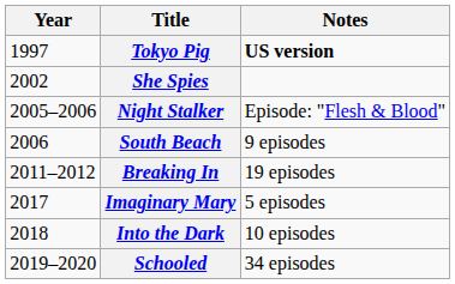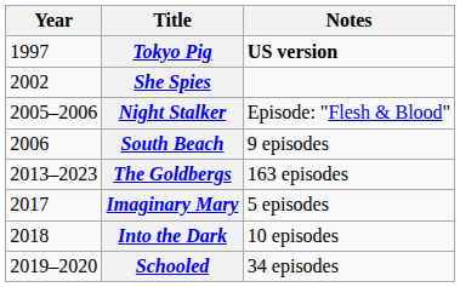- row: 2011–2012 | Breaking In | 19 episodes
+ row: 2013–2023 | The Goldbergs | 163 episodes
